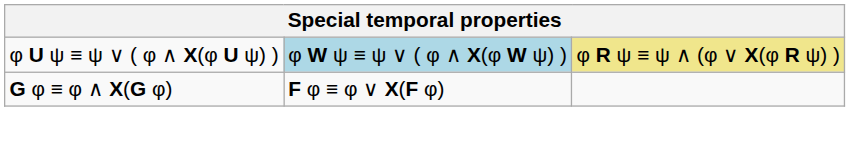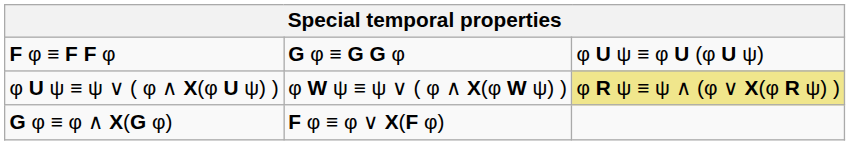+ row: F φ ≡ F F φ | G φ ≡ G G φ | φ U ψ ≡ φ U (φ U ψ)
φ U ψ ≡ ψ ∨ ( φ ∧ X(φ U ψ) ) | column 2: lightblue background -> no background
